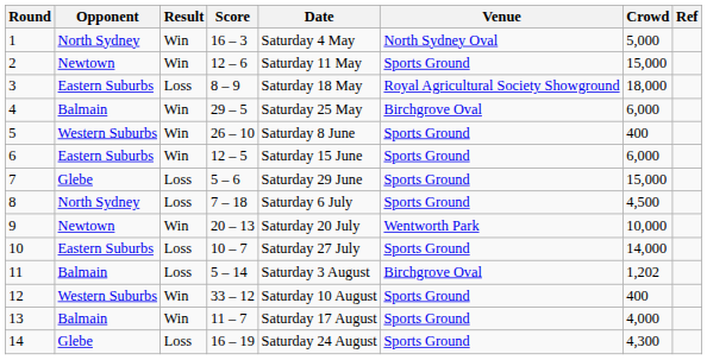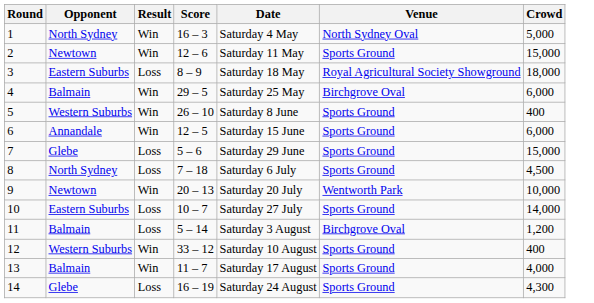- column: Ref
6 | Opponent: Eastern Suburbs -> Annandale
11 | Crowd: 1,202 -> 1,200
